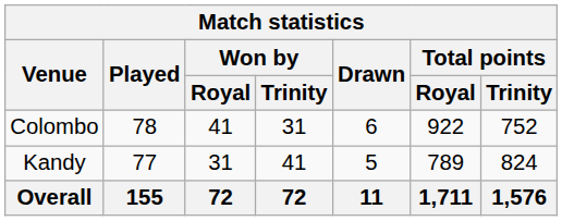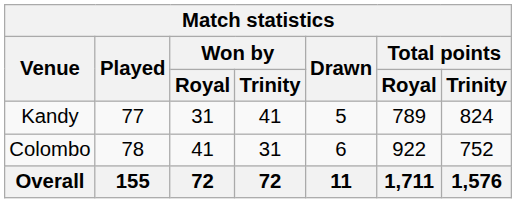rows swapped: Colombo <-> Kandy
